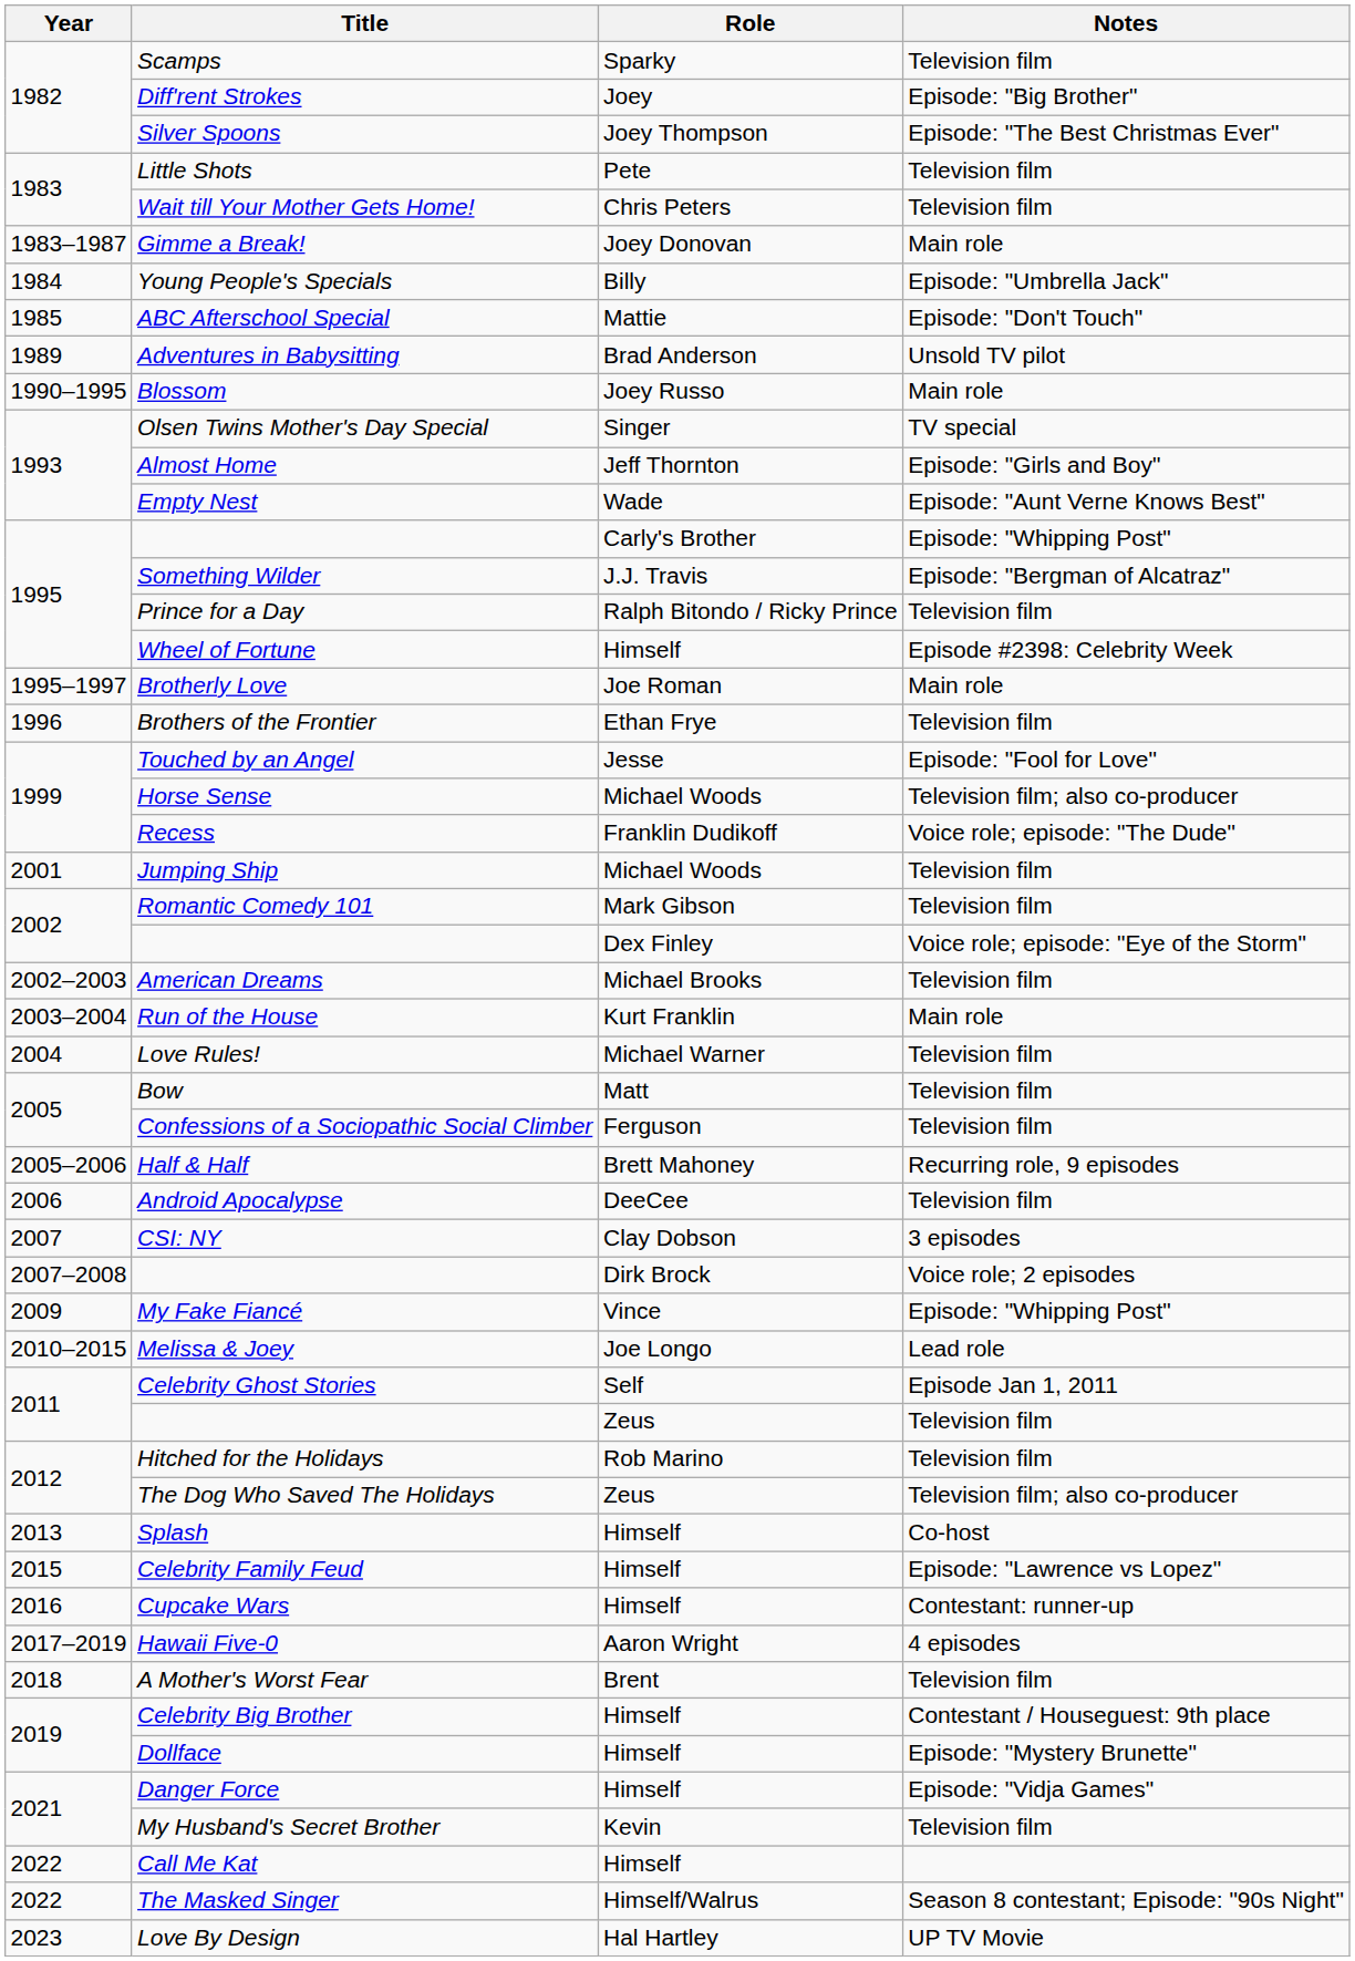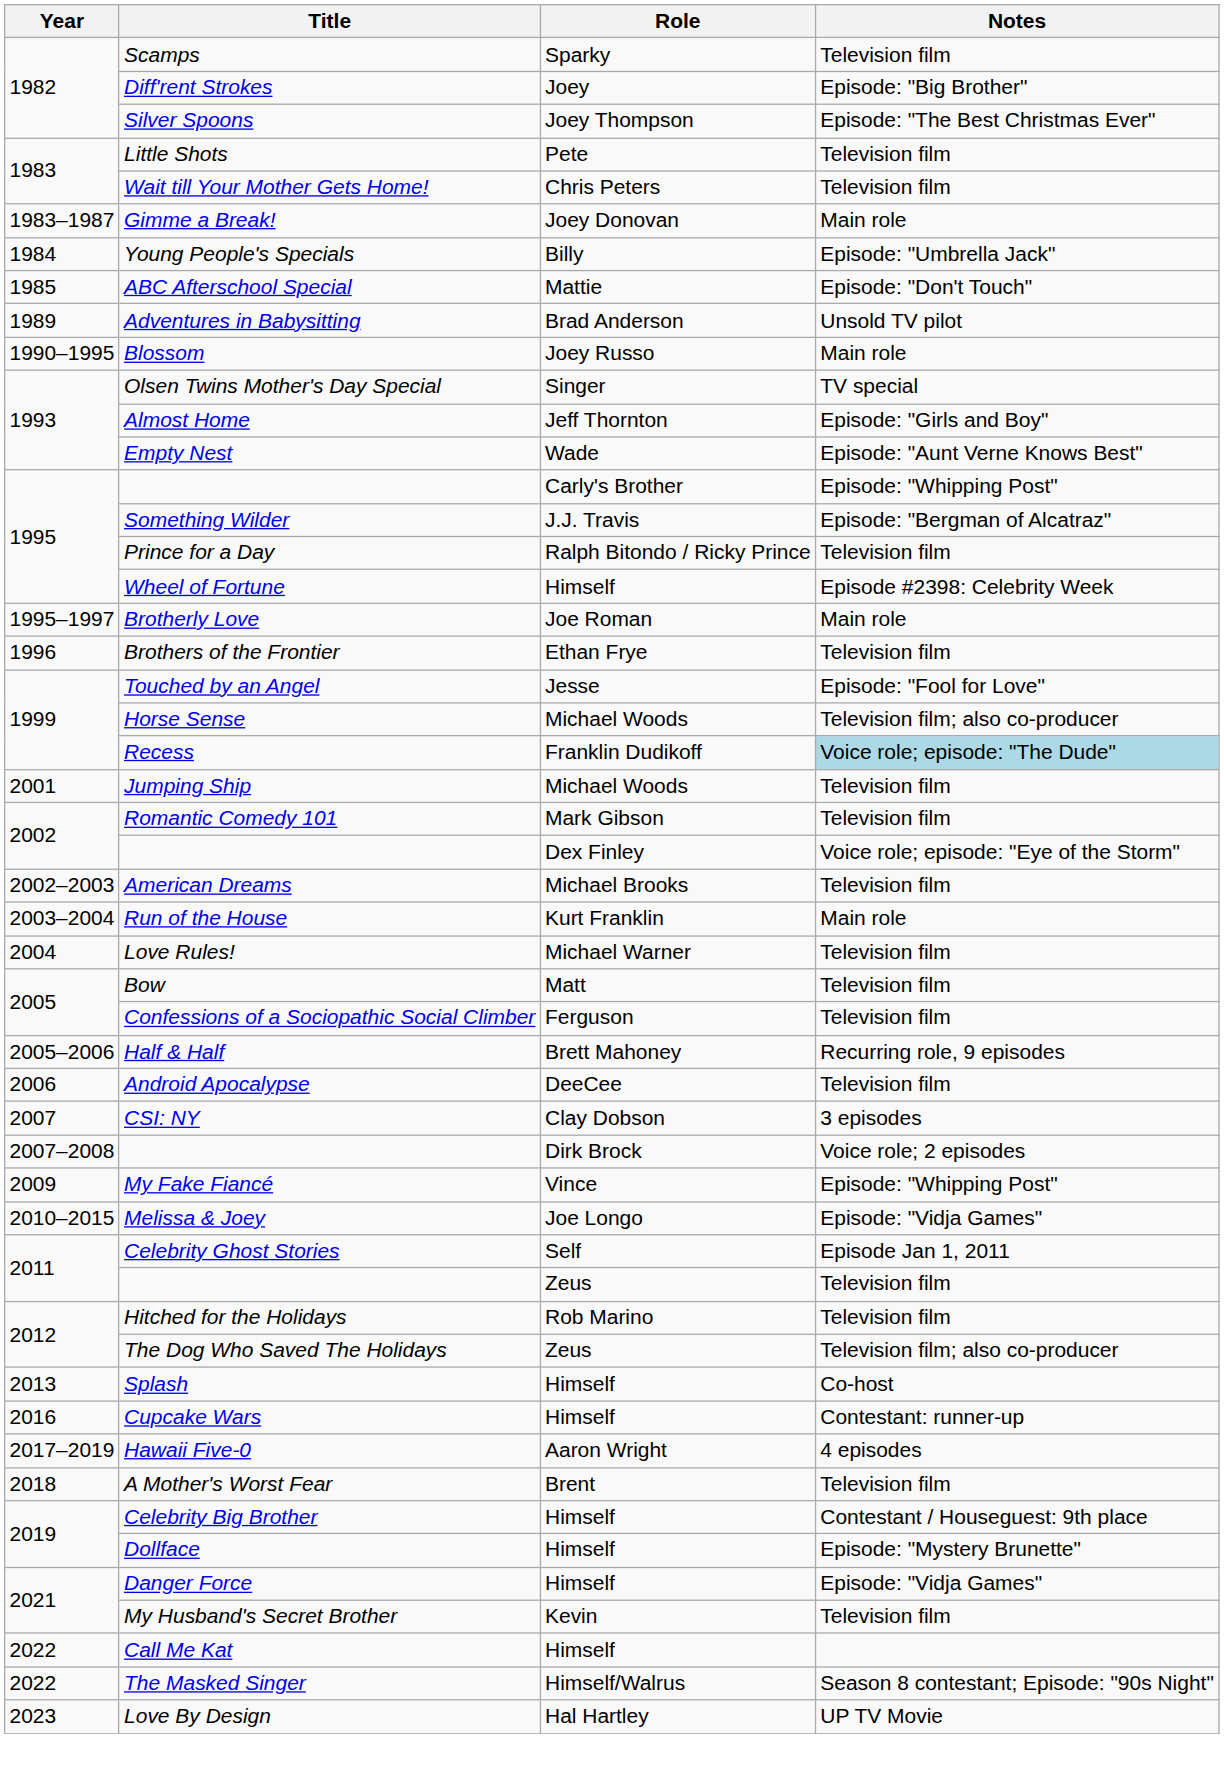Recess | Notes: no background -> lightblue background
Melissa & Joey | Notes: Lead role -> Episode: "Vidja Games"
- row: 2015 | Celebrity Family Feud | Himself | Episode: "Lawrence vs Lopez"
